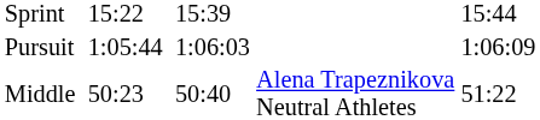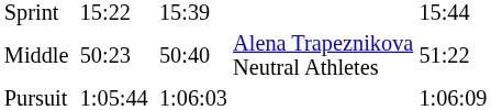rows swapped: Pursuit <-> Middle
